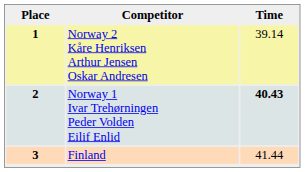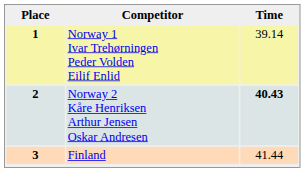1 | Competitor: Norway 2 Kåre Henriksen Arthur Jensen Oskar Andresen -> Norway 1 Ivar Trehørningen Peder Volden Eilif Enlid
2 | Competitor: Norway 1 Ivar Trehørningen Peder Volden Eilif Enlid -> Norway 2 Kåre Henriksen Arthur Jensen Oskar Andresen
